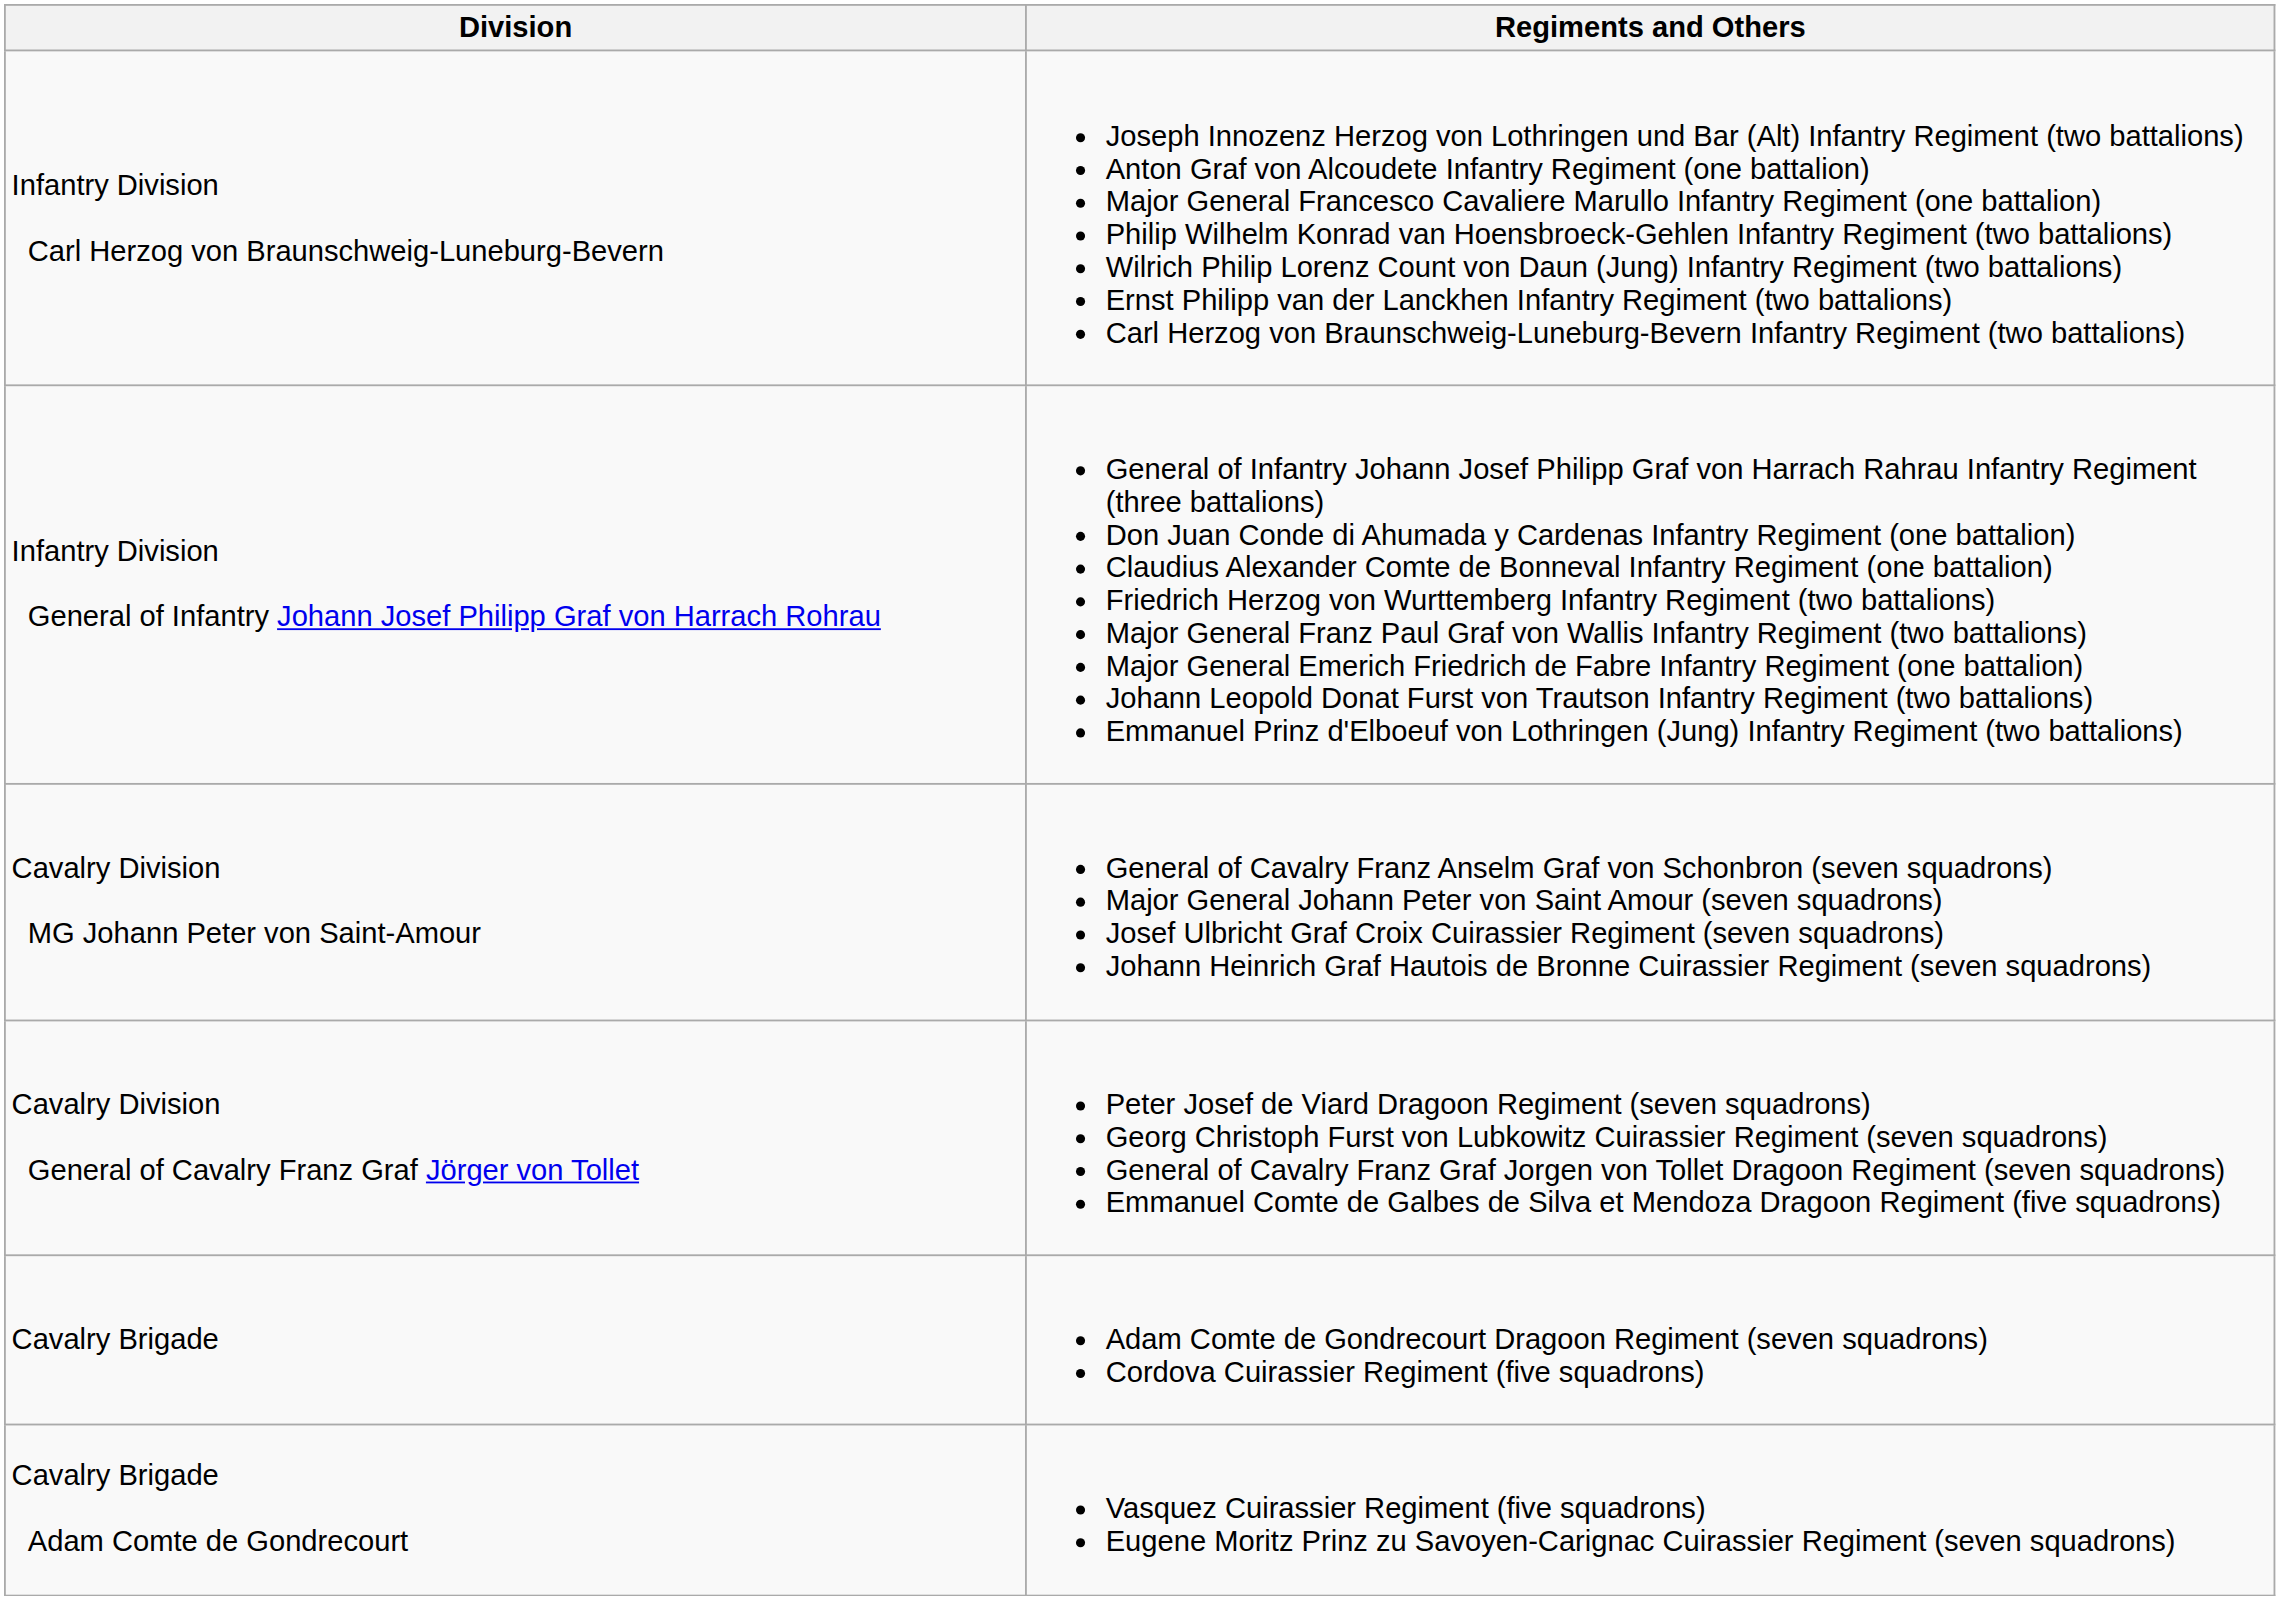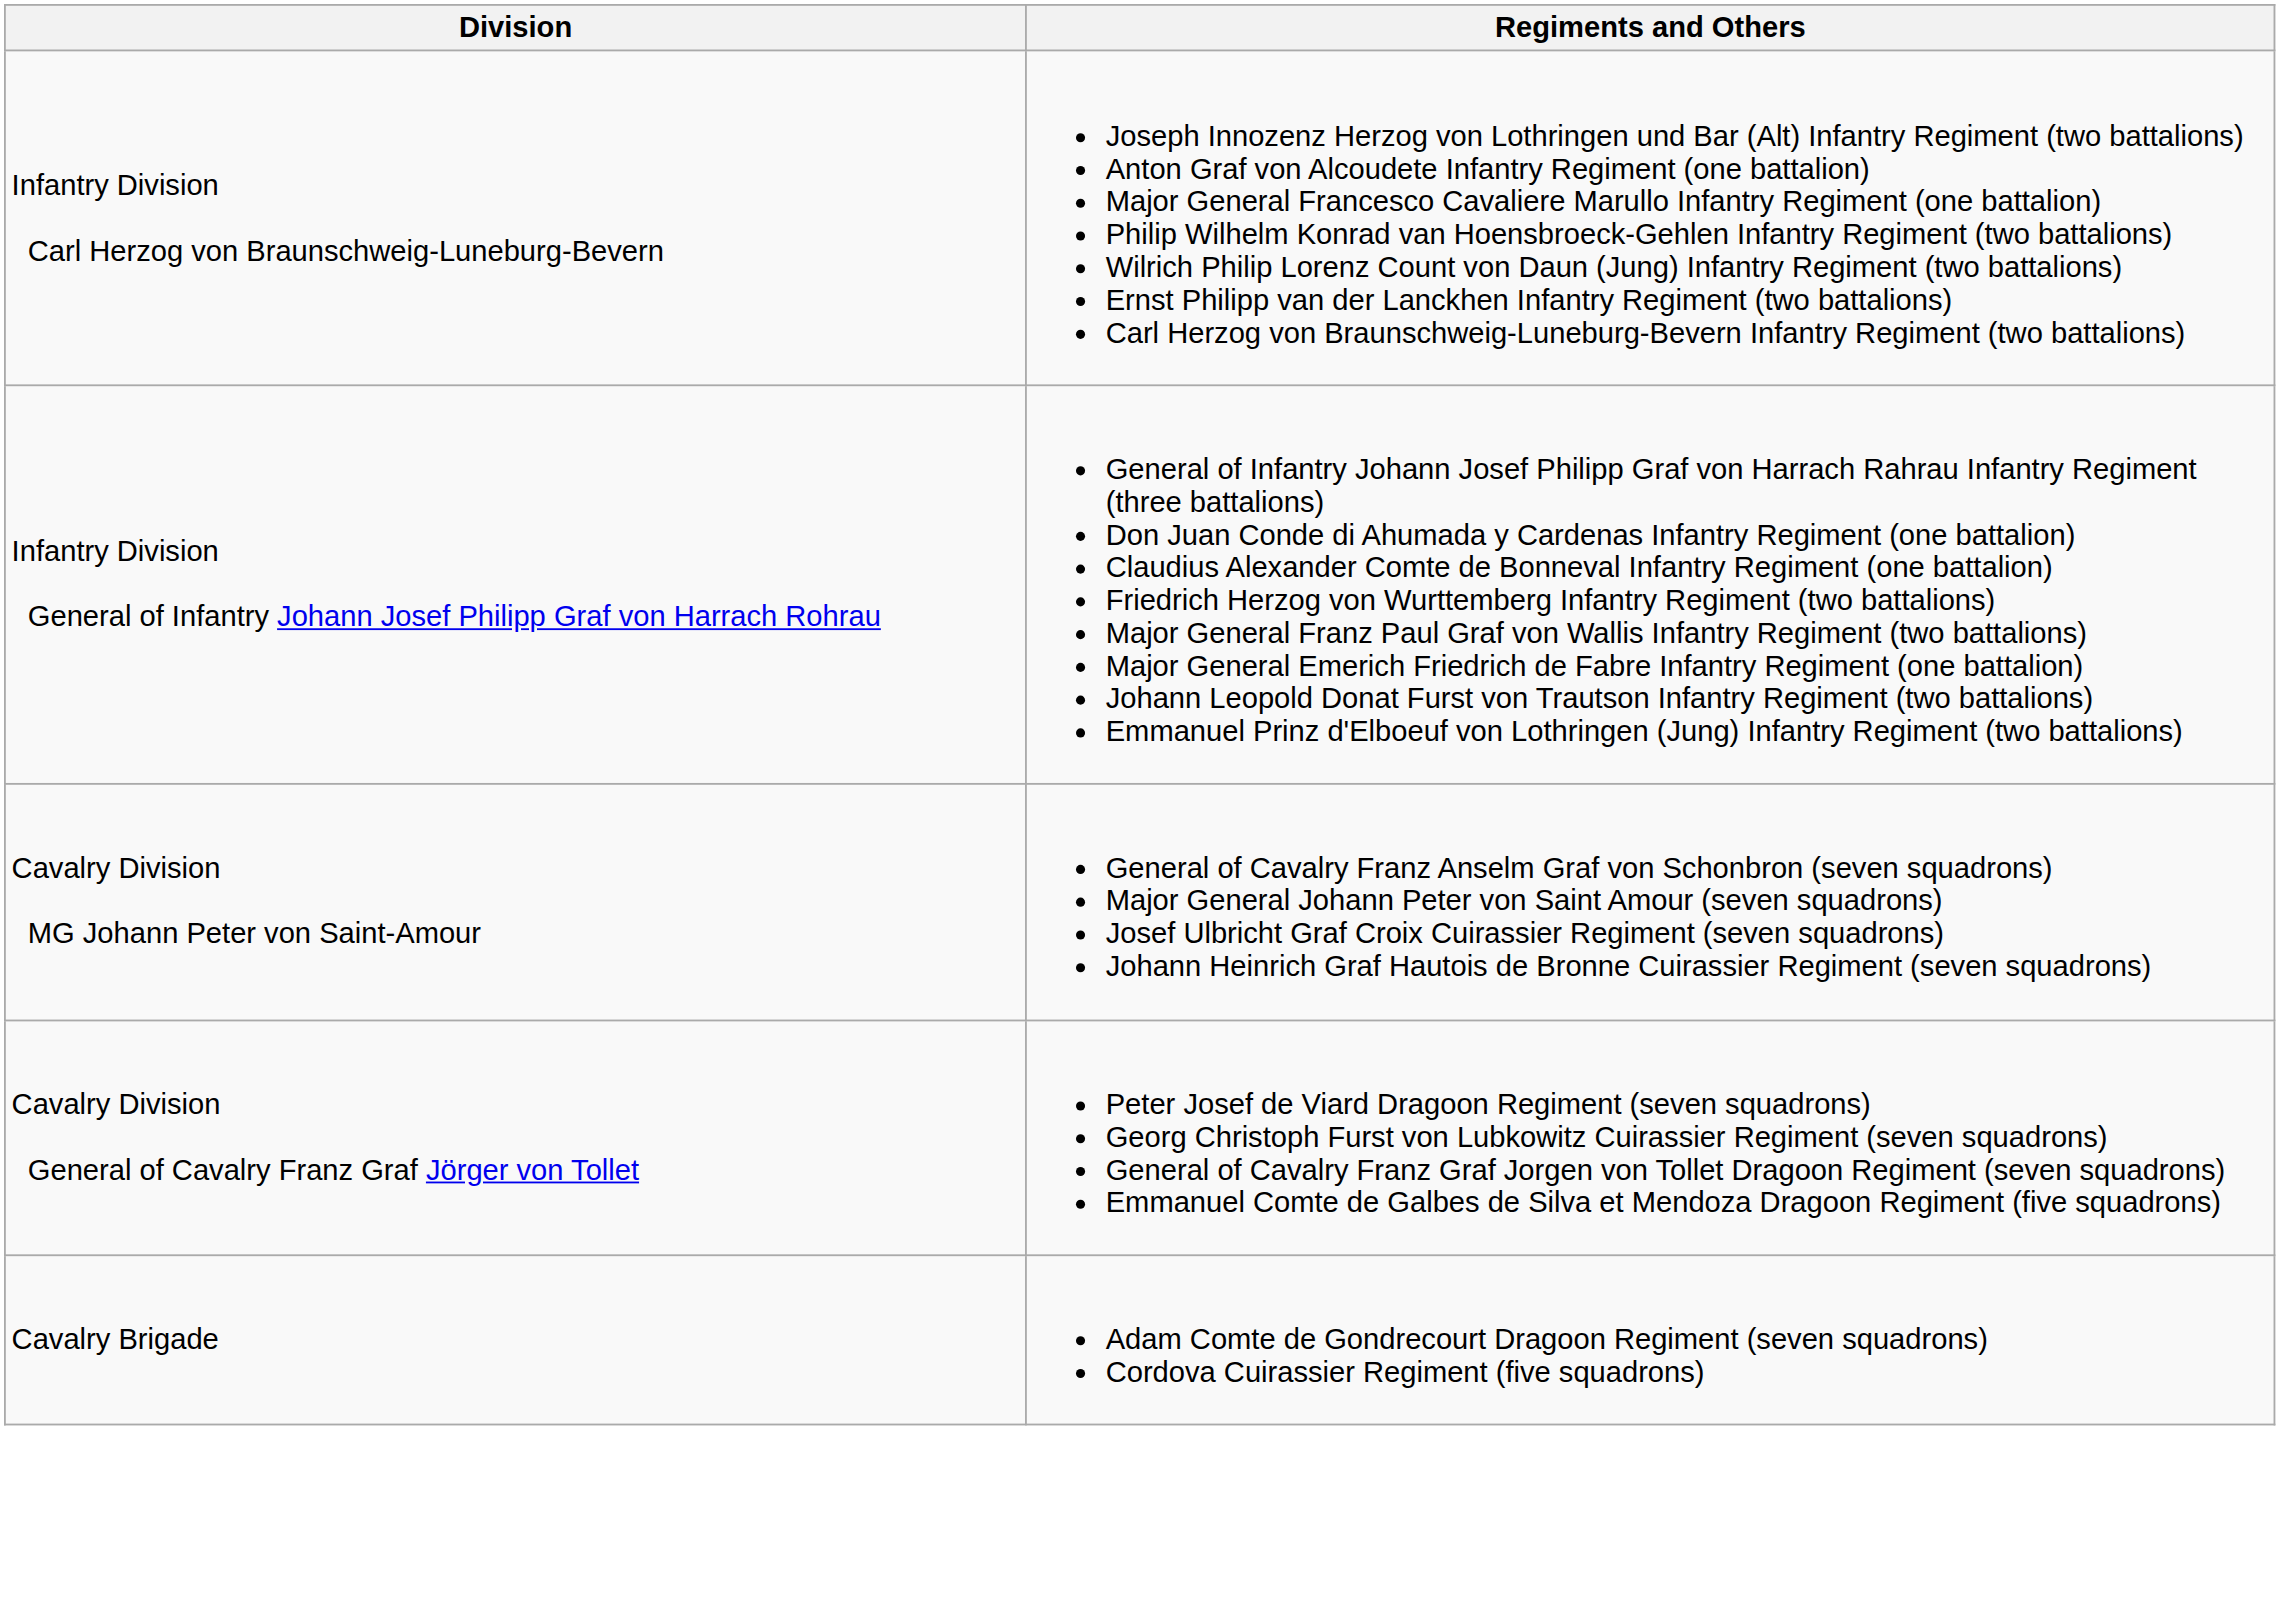- row: Cavalry Brigade Adam Comte de Gondrecourt | Vasquez Cuirassier Regiment (five squadrons) Eugene Moritz Prinz zu Savoyen-Carignac Cuirassier Regiment (seven squadrons)
